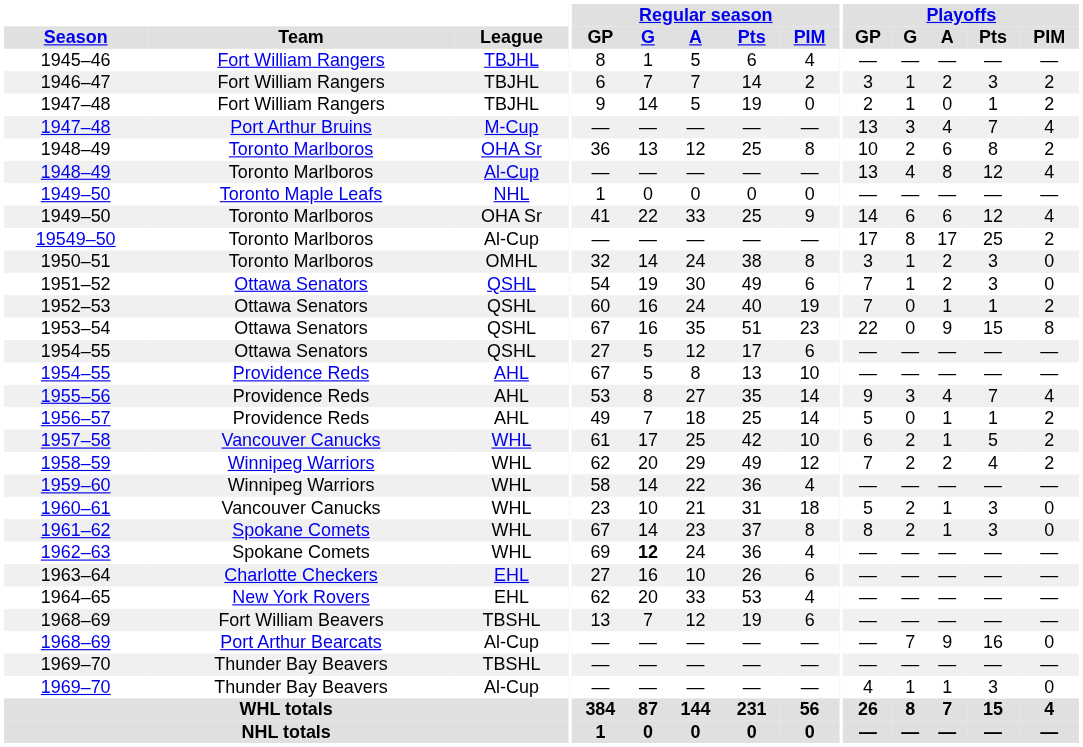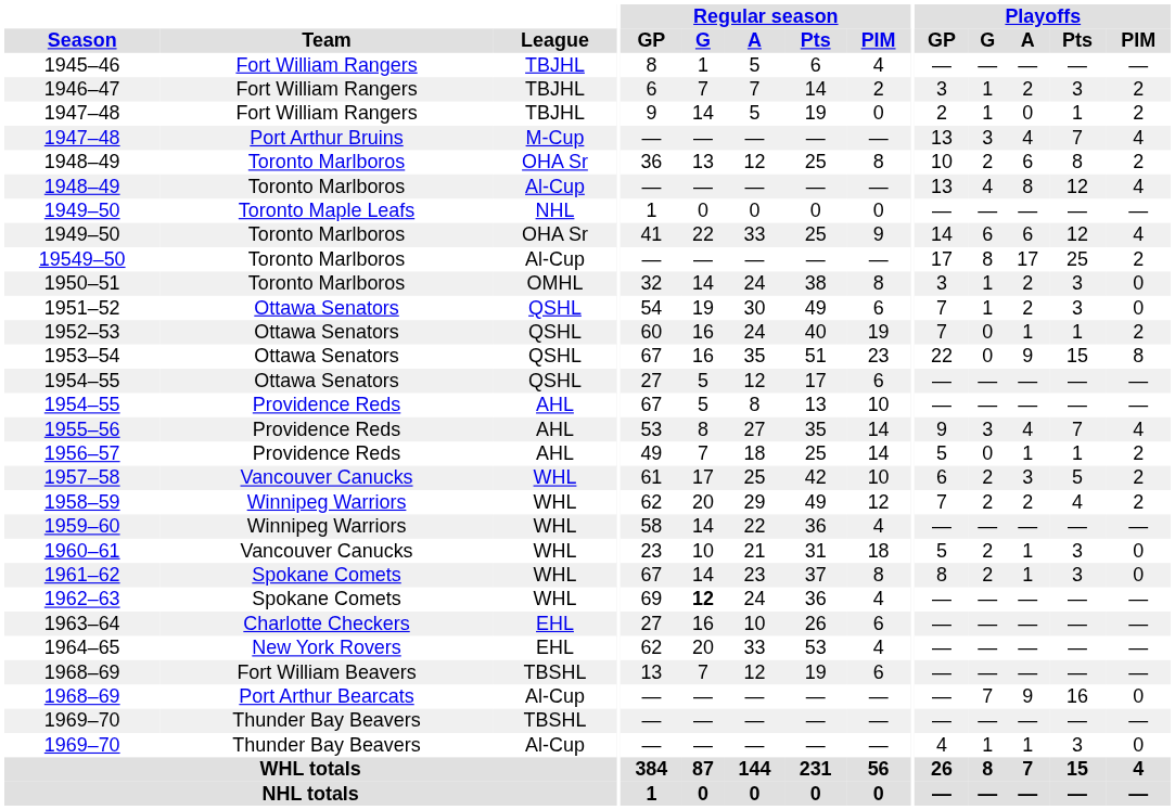1957–58 | Playoffs / A: 1 -> 3
